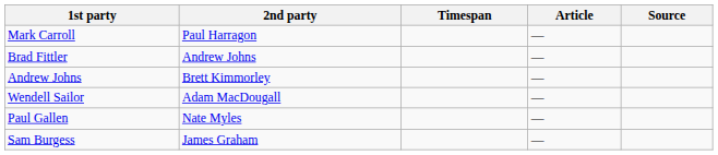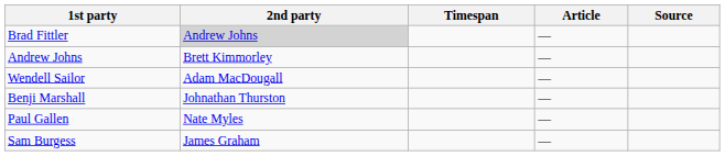- row: Mark Carroll | Paul Harragon | —
Brad Fittler | 2nd party: no background -> lightgrey background
+ row: Benji Marshall | Johnathan Thurston | —
